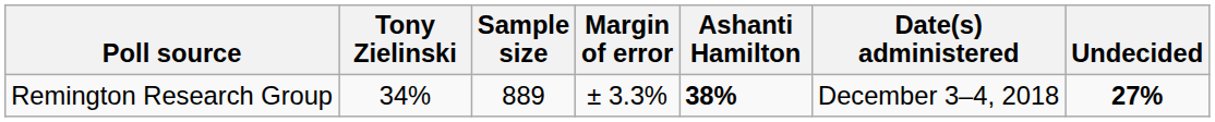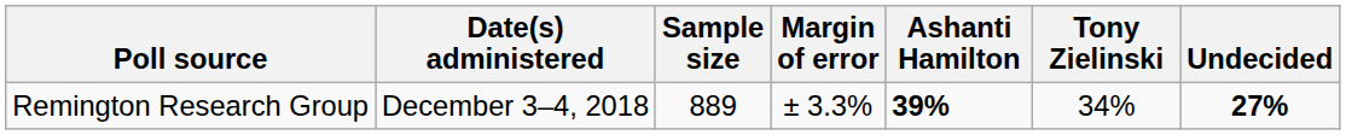columns swapped: Date(s) administered <-> Tony Zielinski
Remington Research Group | Ashanti Hamilton: 38% -> 39%
